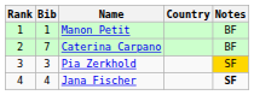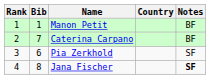Pia Zerkhold | Bib: 3 -> 6
Pia Zerkhold | Notes: gold background -> no background
Jana Fischer | Bib: 4 -> 8
